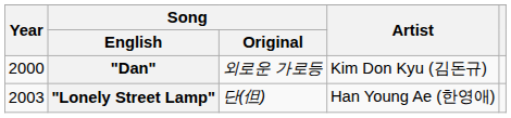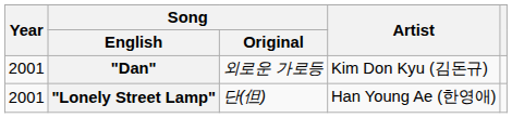"Dan" | Year: 2000 -> 2001
"Lonely Street Lamp" | Year: 2003 -> 2001
